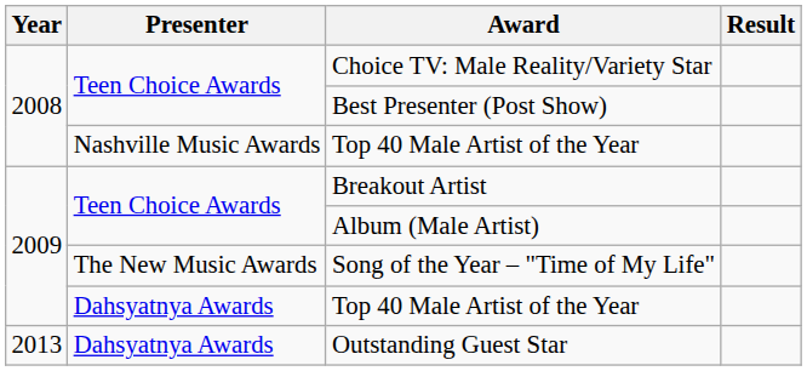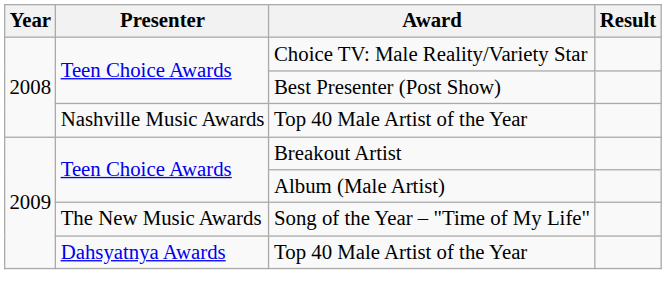- row: 2013 | Dahsyatnya Awards | Outstanding Guest Star
